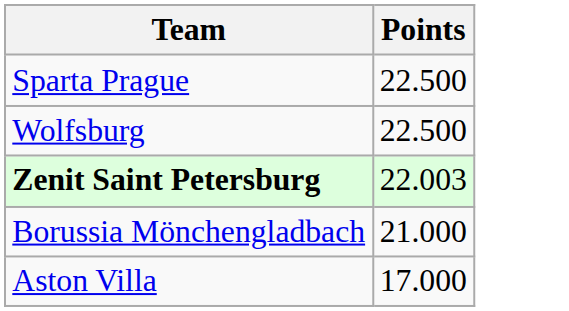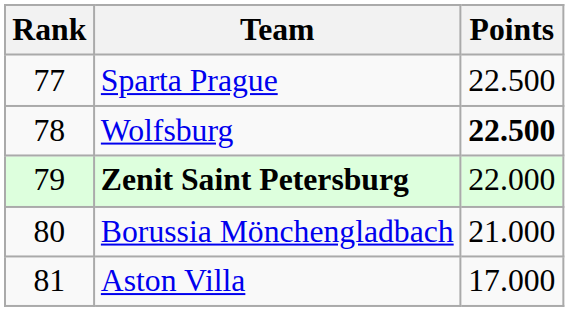+ column: Rank | 77 | 78 | 79 | 80 | 81
Wolfsburg | Points: normal -> bold
Zenit Saint Petersburg | Points: 22.003 -> 22.000
